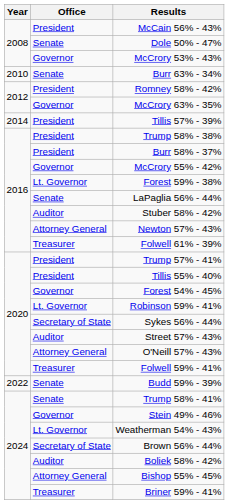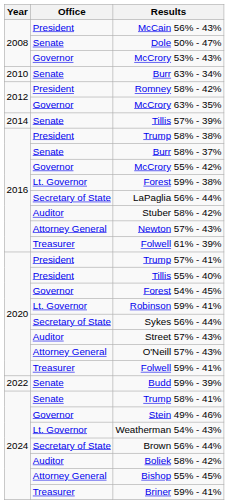Tillis 57% - 39% | Office: President -> Senate
Burr 58% - 37% | Office: President -> Senate
LaPaglia 56% - 44% | Office: Senate -> Secretary of State
